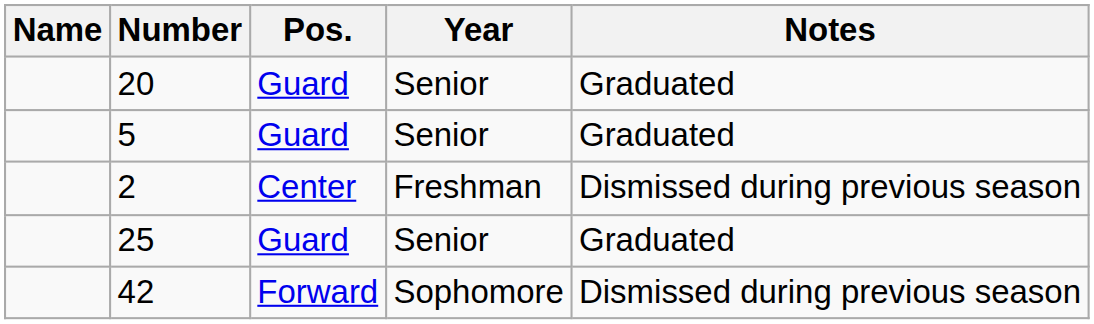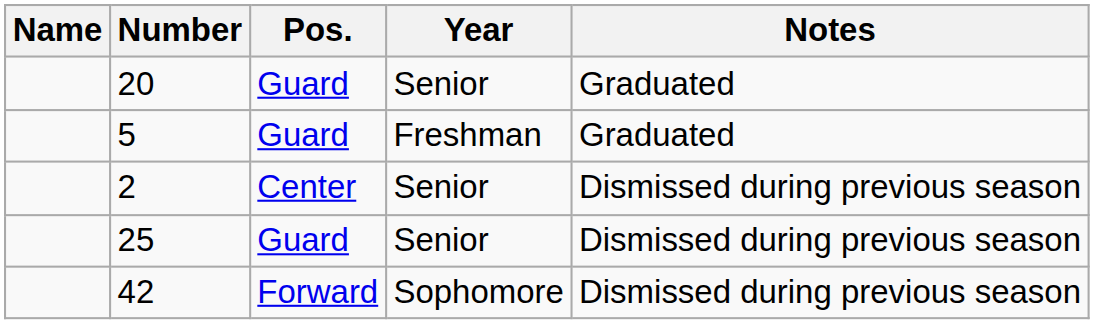5 | Year: Senior -> Freshman
2 | Year: Freshman -> Senior
25 | Notes: Graduated -> Dismissed during previous season
